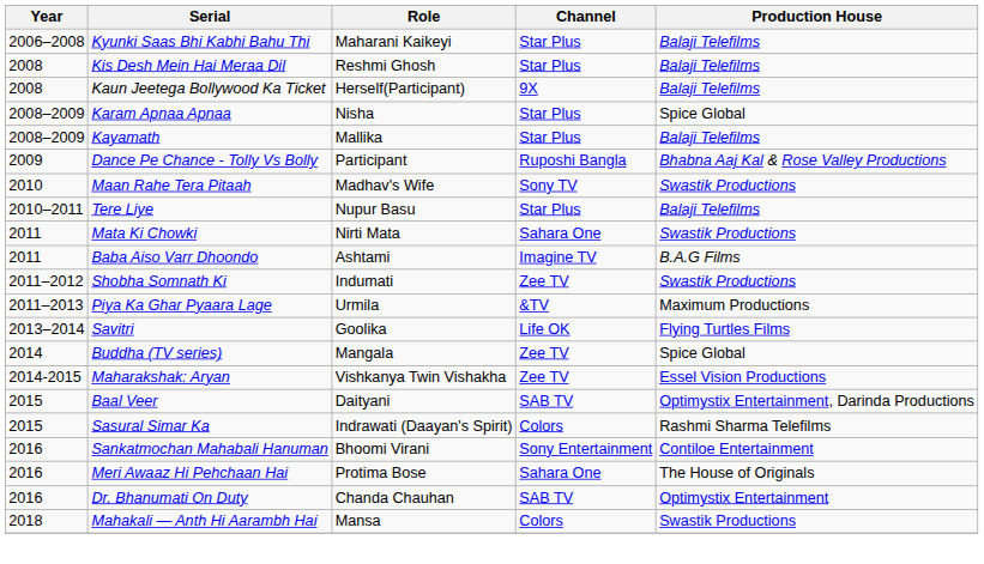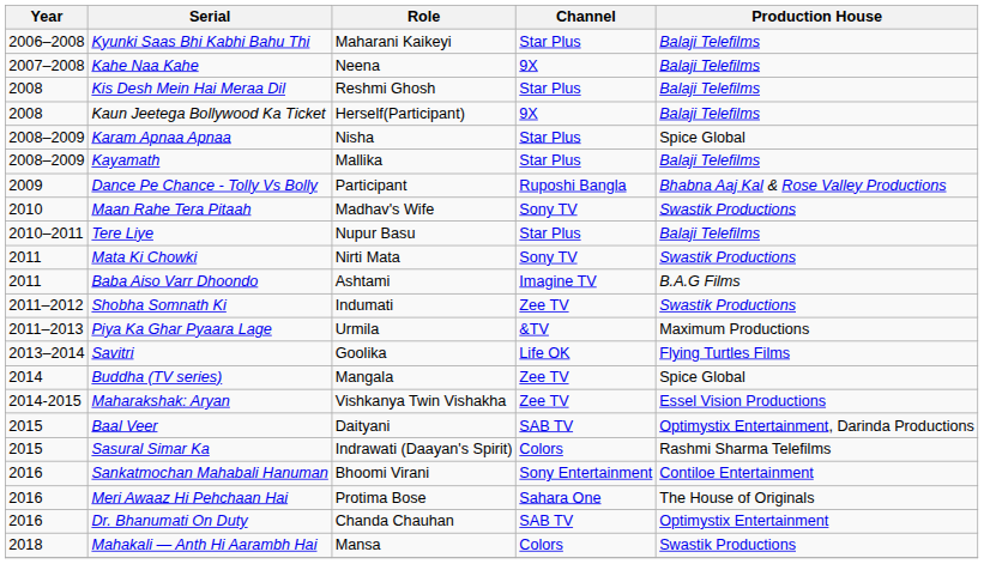+ row: 2007–2008 | Kahe Naa Kahe | Neena | 9X | Balaji Telefilms
Mata Ki Chowki | Channel: Sahara One -> Sony TV
